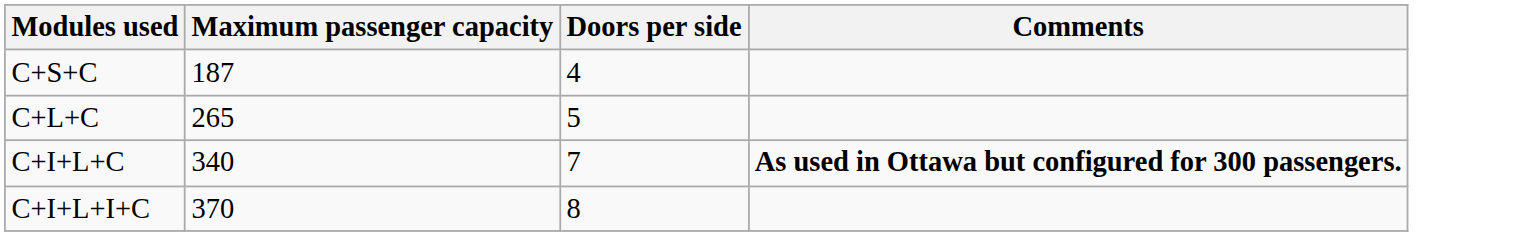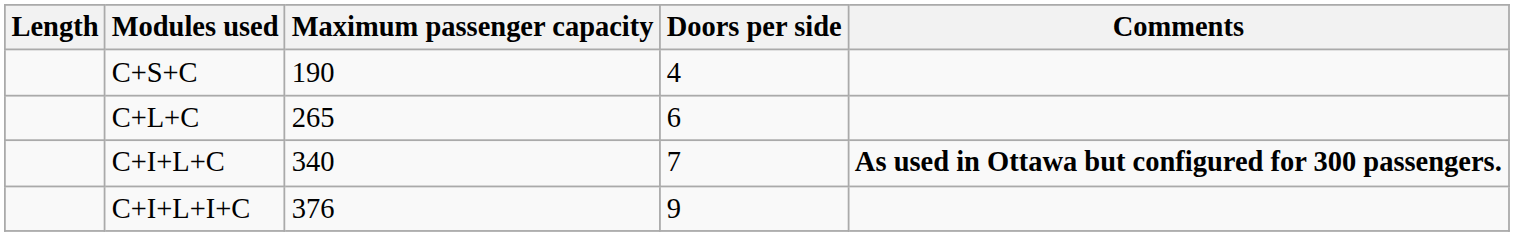+ column: Length
C+S+C | Maximum passenger capacity: 187 -> 190
C+L+C | Doors per side: 5 -> 6
C+I+L+I+C | Maximum passenger capacity: 370 -> 376
C+I+L+I+C | Doors per side: 8 -> 9
